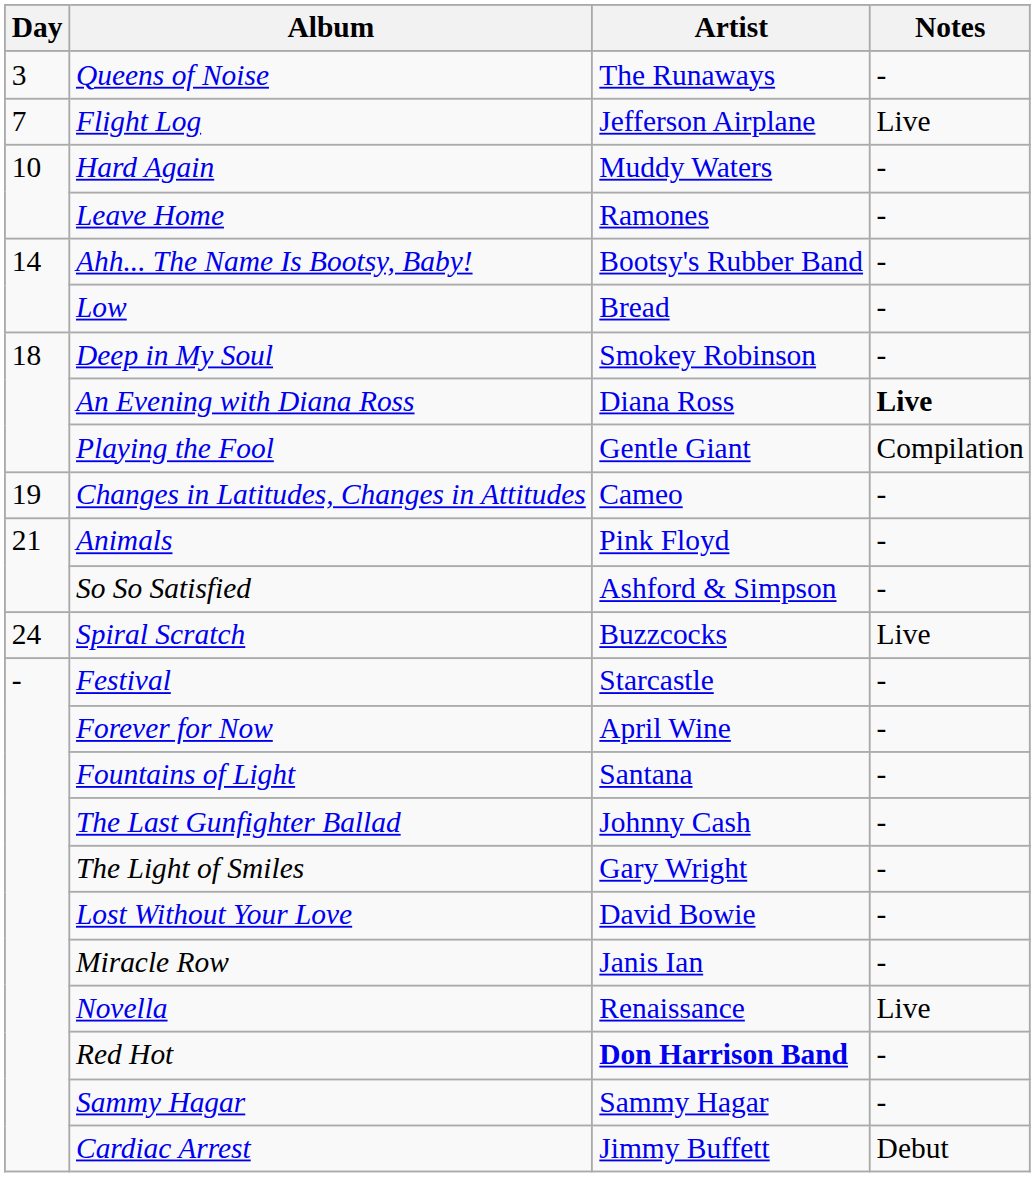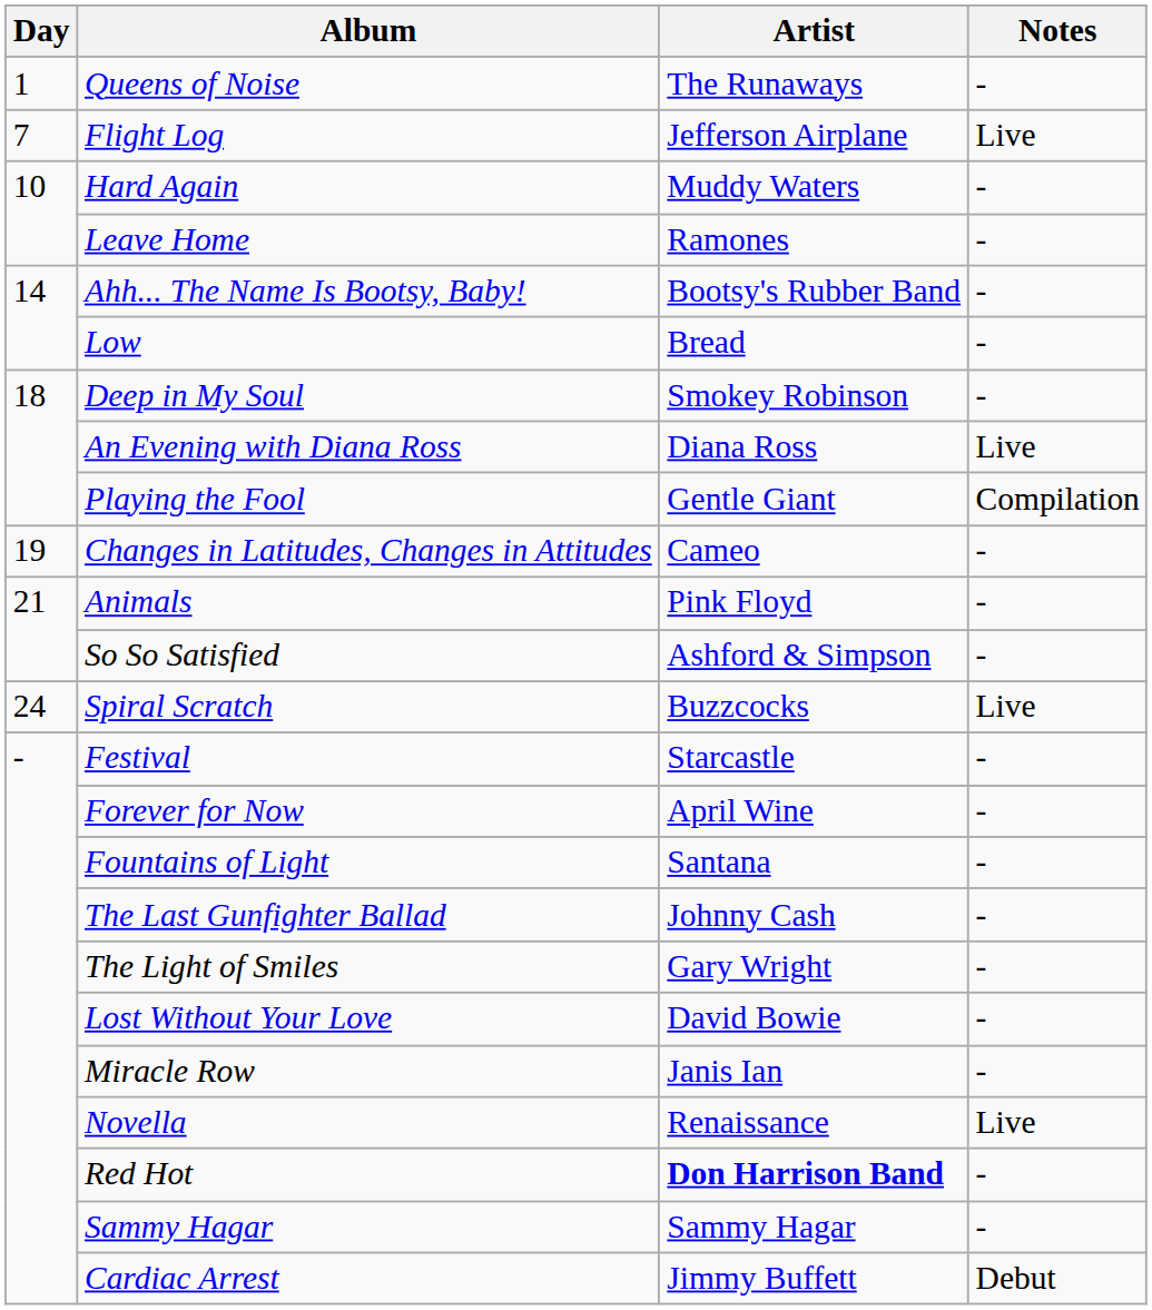Queens of Noise | Day: 3 -> 1
An Evening with Diana Ross | Notes: bold -> normal
